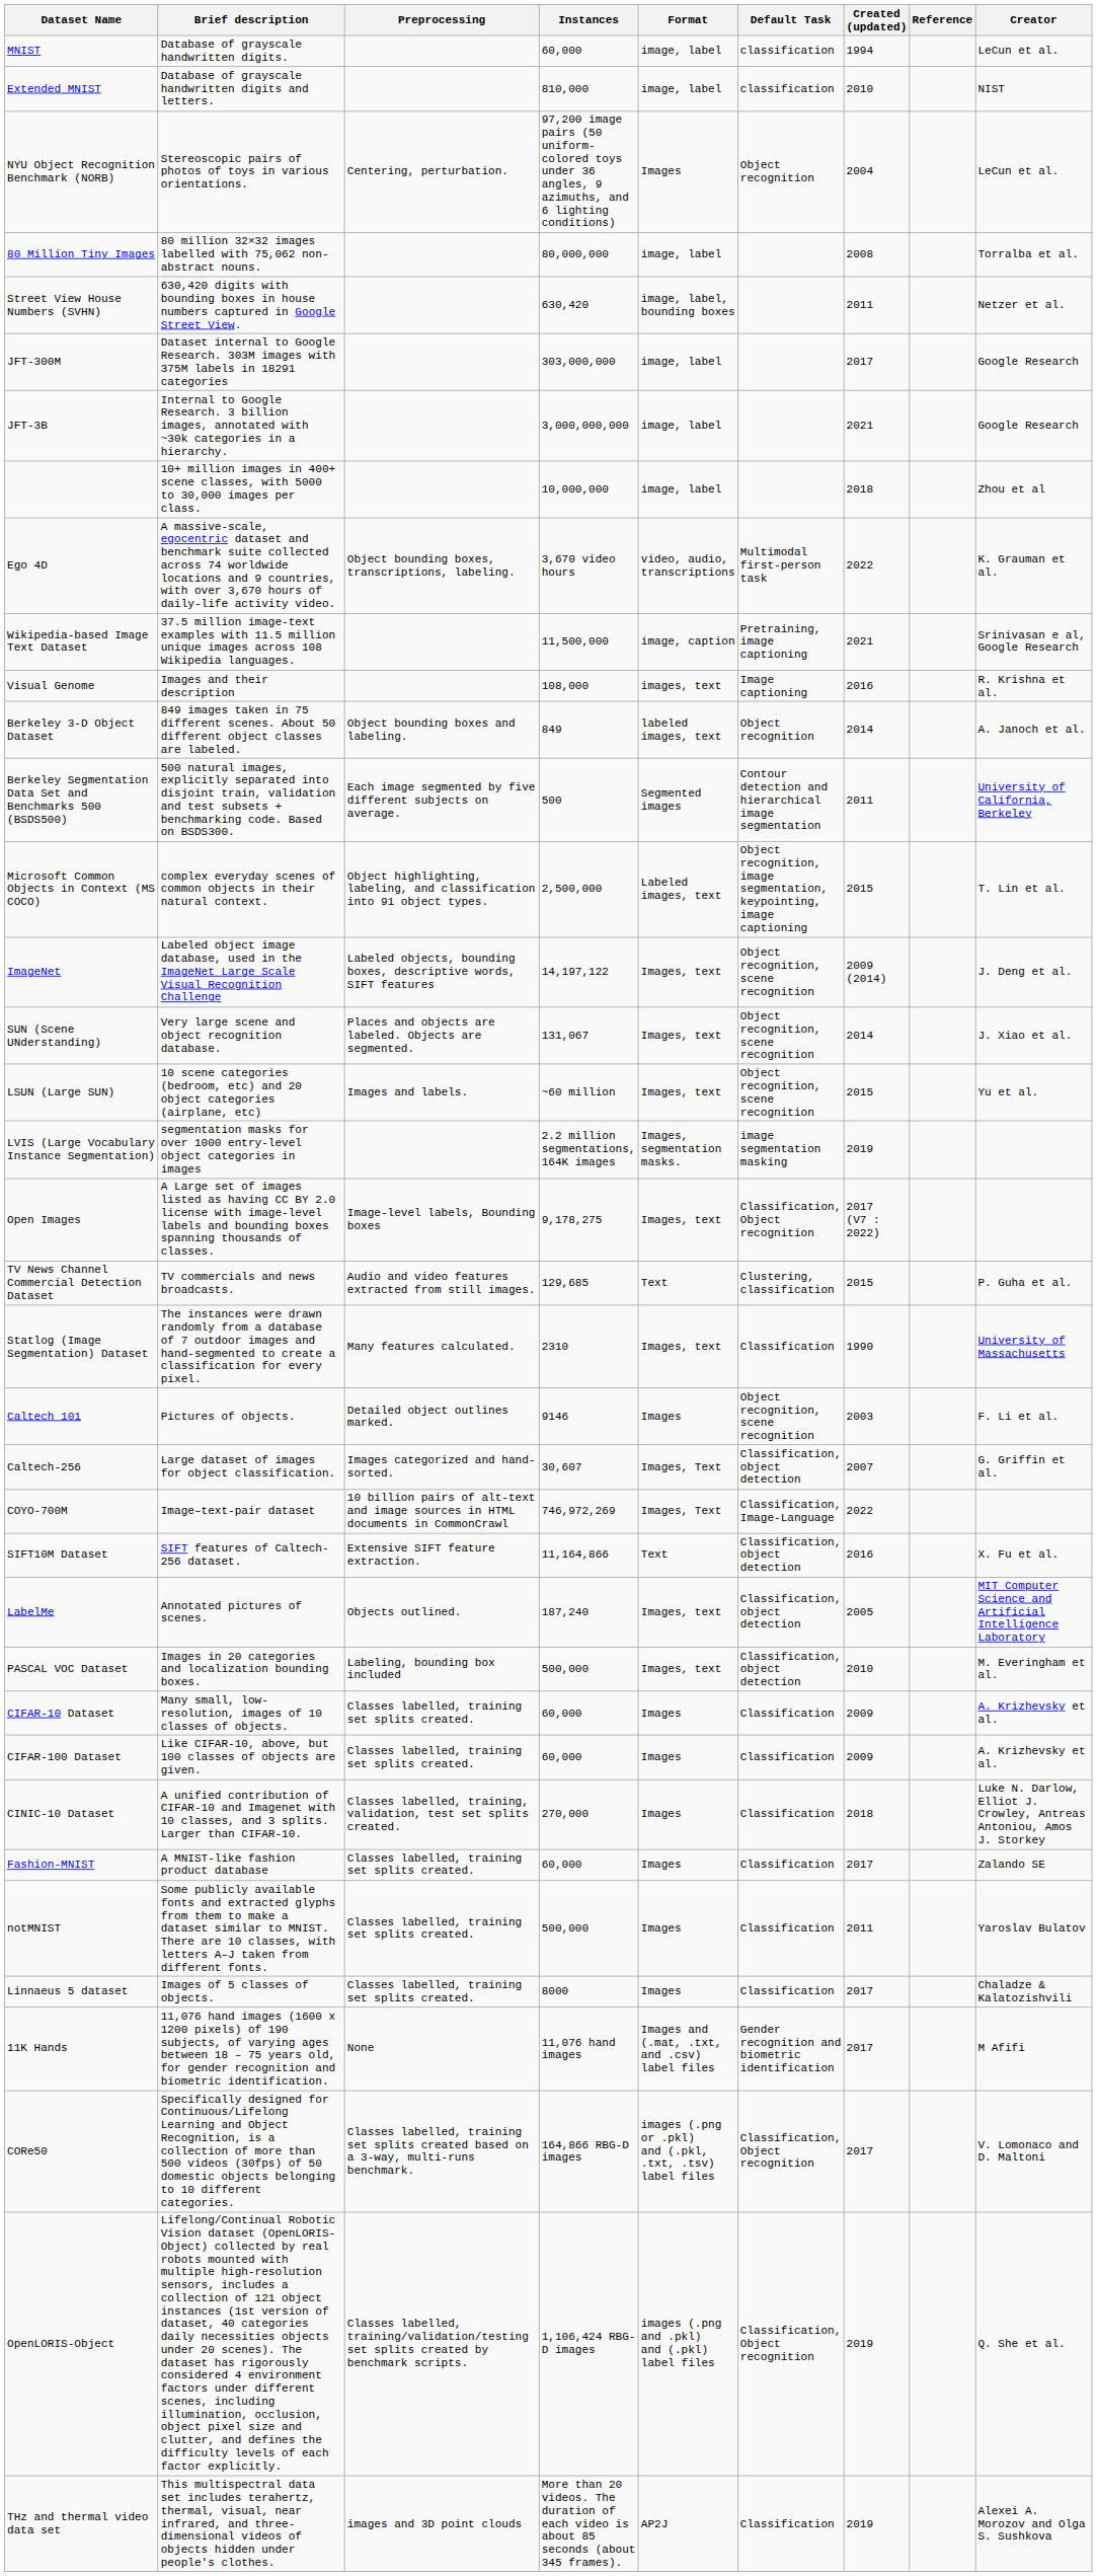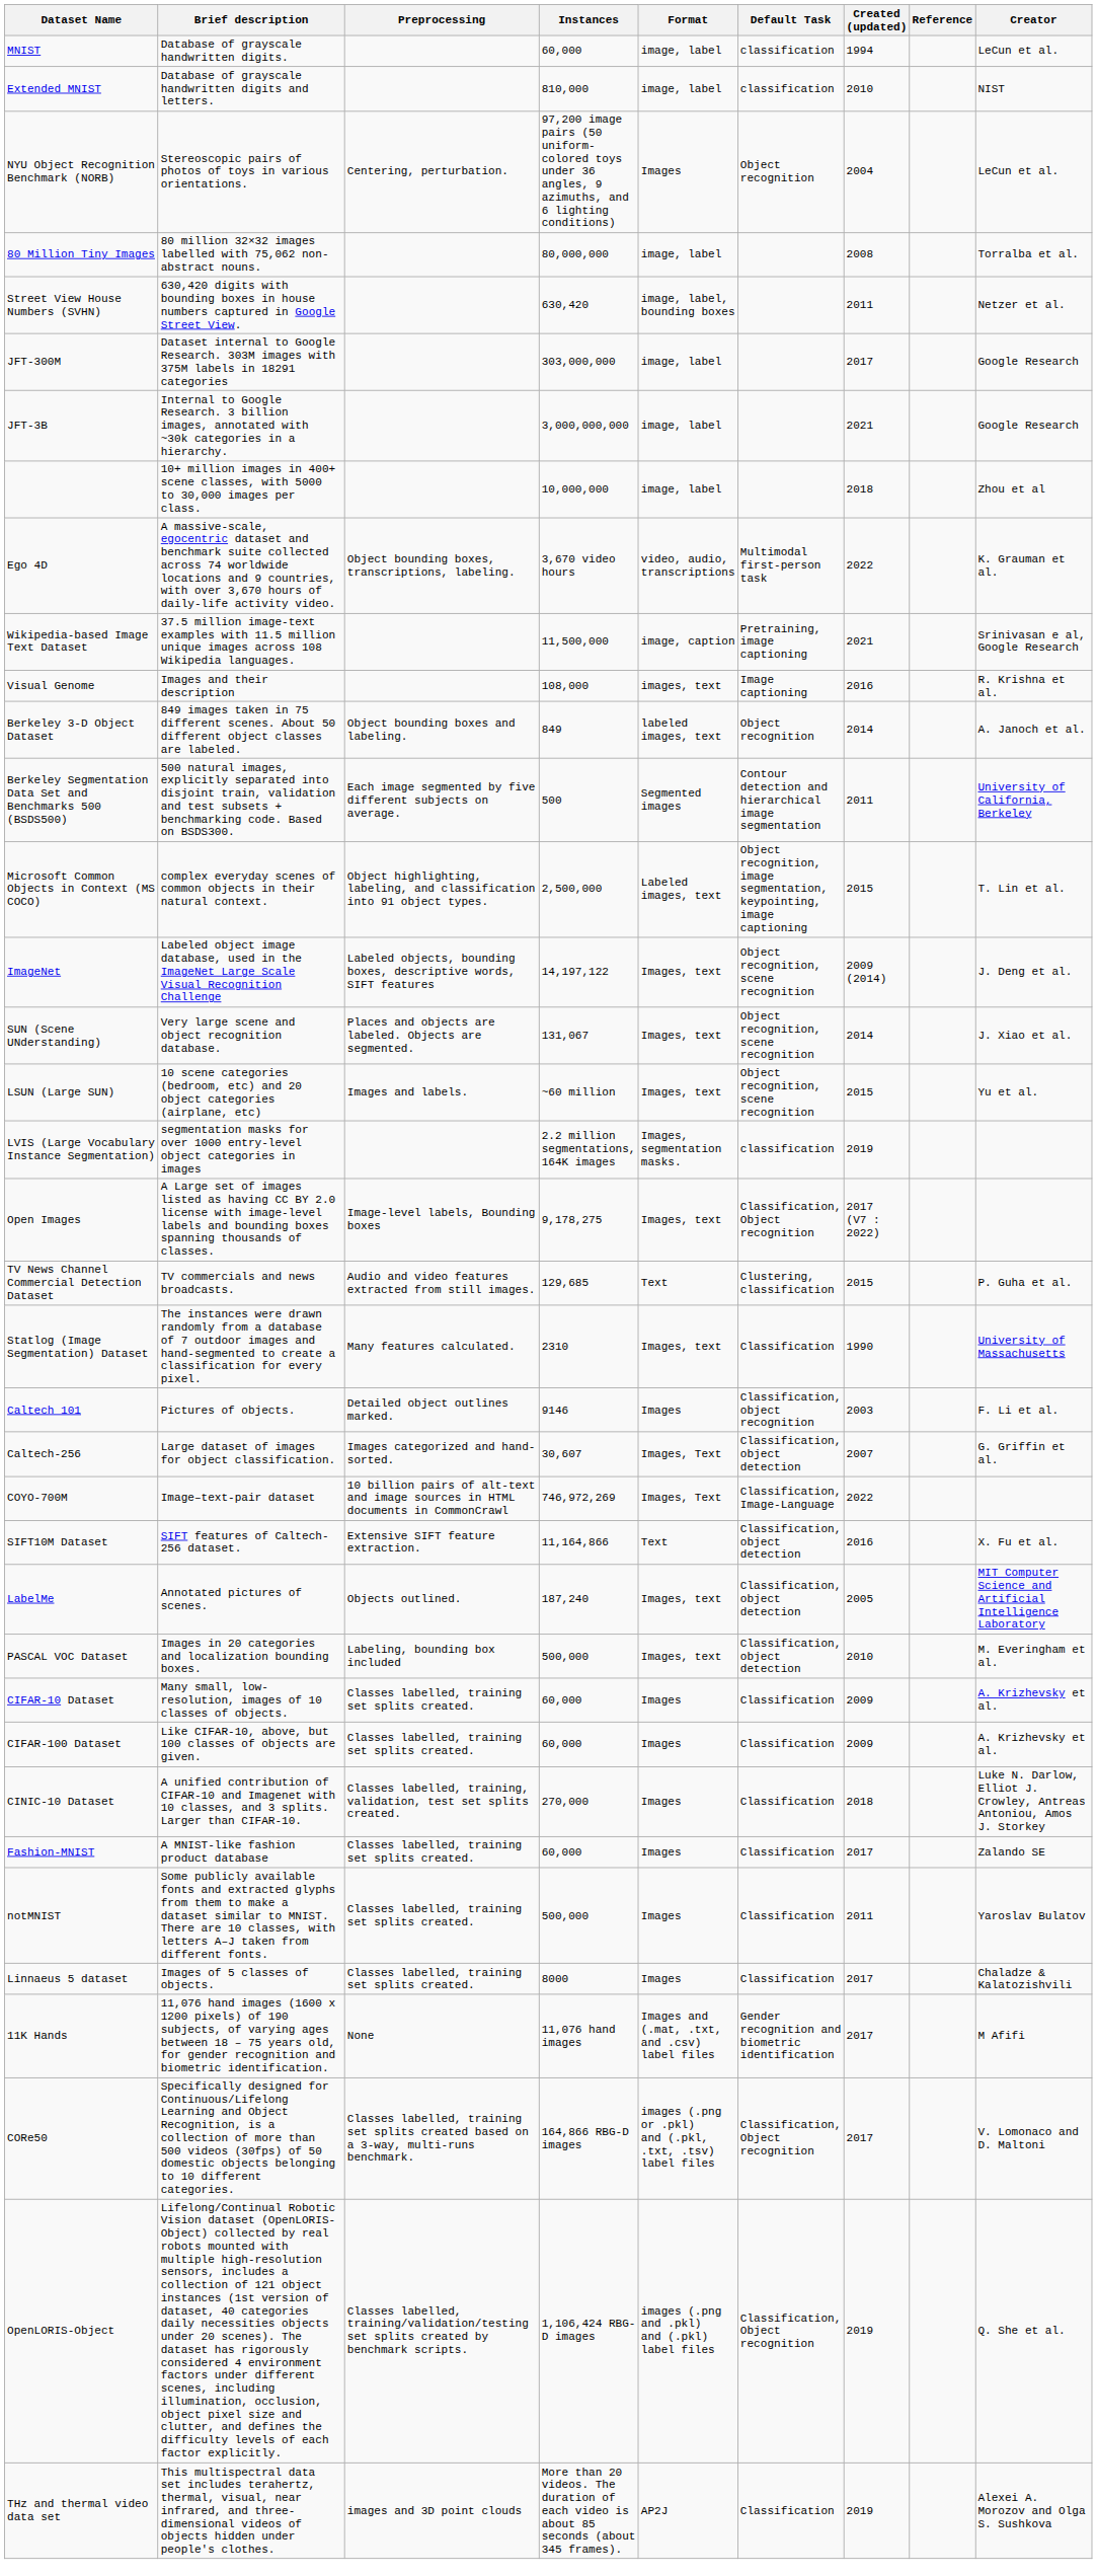LVIS (Large Vocabulary Instance Segmentation) | Default Task: image segmentation masking -> classification
Caltech 101 | Default Task: Object recognition, scene recognition -> Classification, object recognition
